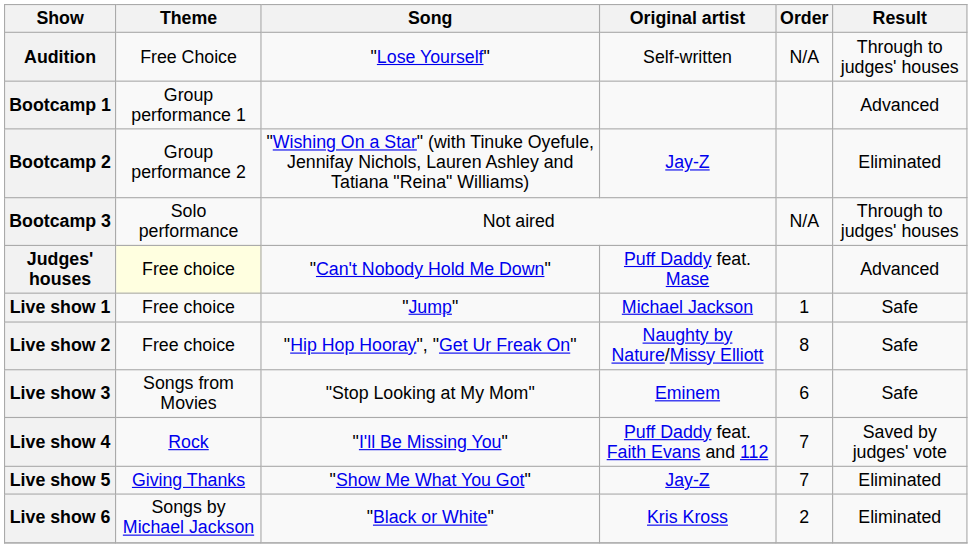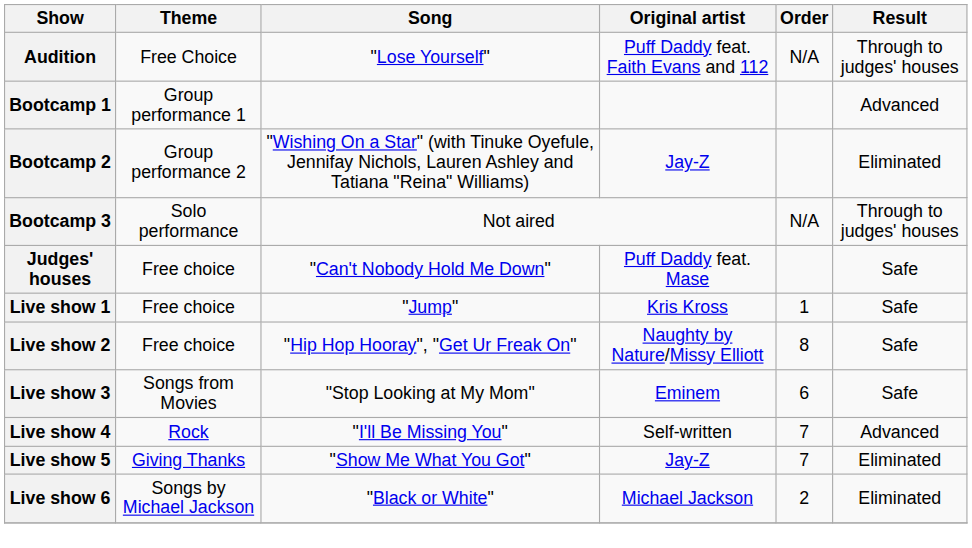Audition | Original artist: Self-written -> Puff Daddy feat. Faith Evans and 112
Judges' houses | Theme: lightyellow background -> no background
Judges' houses | Result: Advanced -> Safe
Live show 1 | Original artist: Michael Jackson -> Kris Kross
Live show 4 | Original artist: Puff Daddy feat. Faith Evans and 112 -> Self-written
Live show 4 | Result: Saved by judges' vote -> Advanced
Live show 6 | Original artist: Kris Kross -> Michael Jackson
